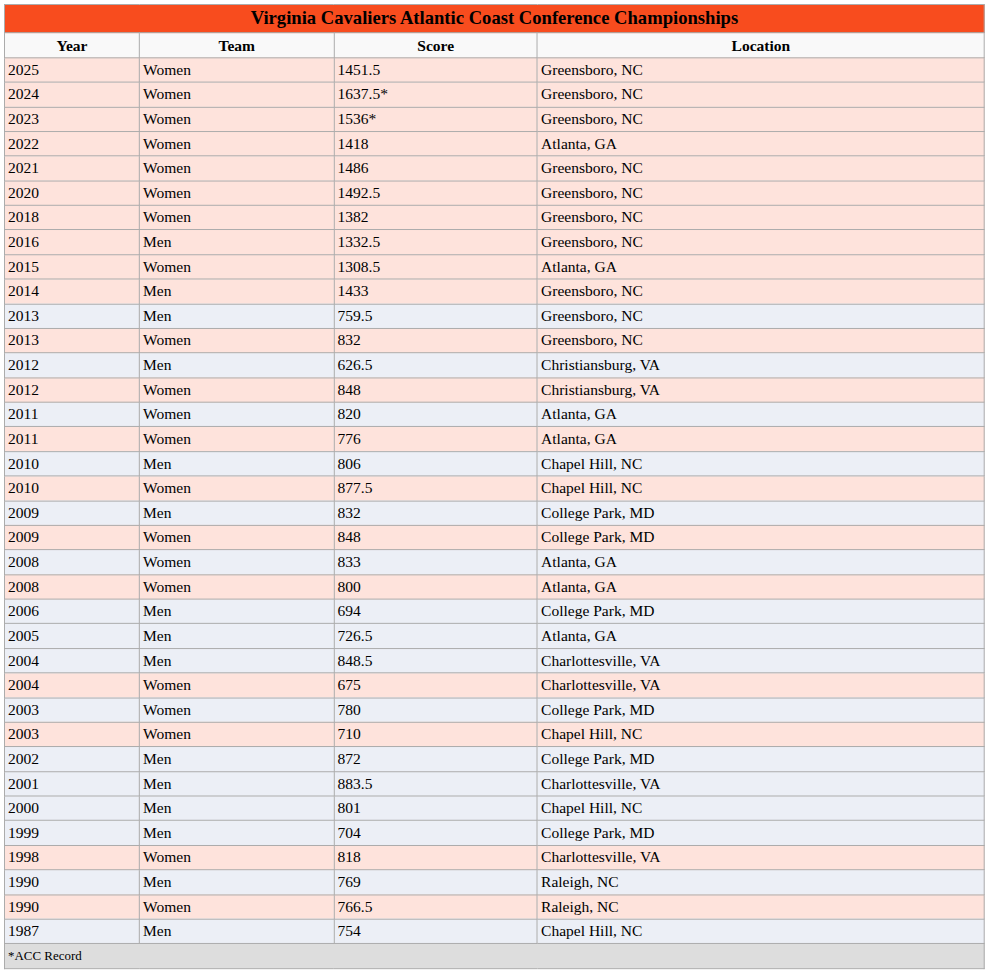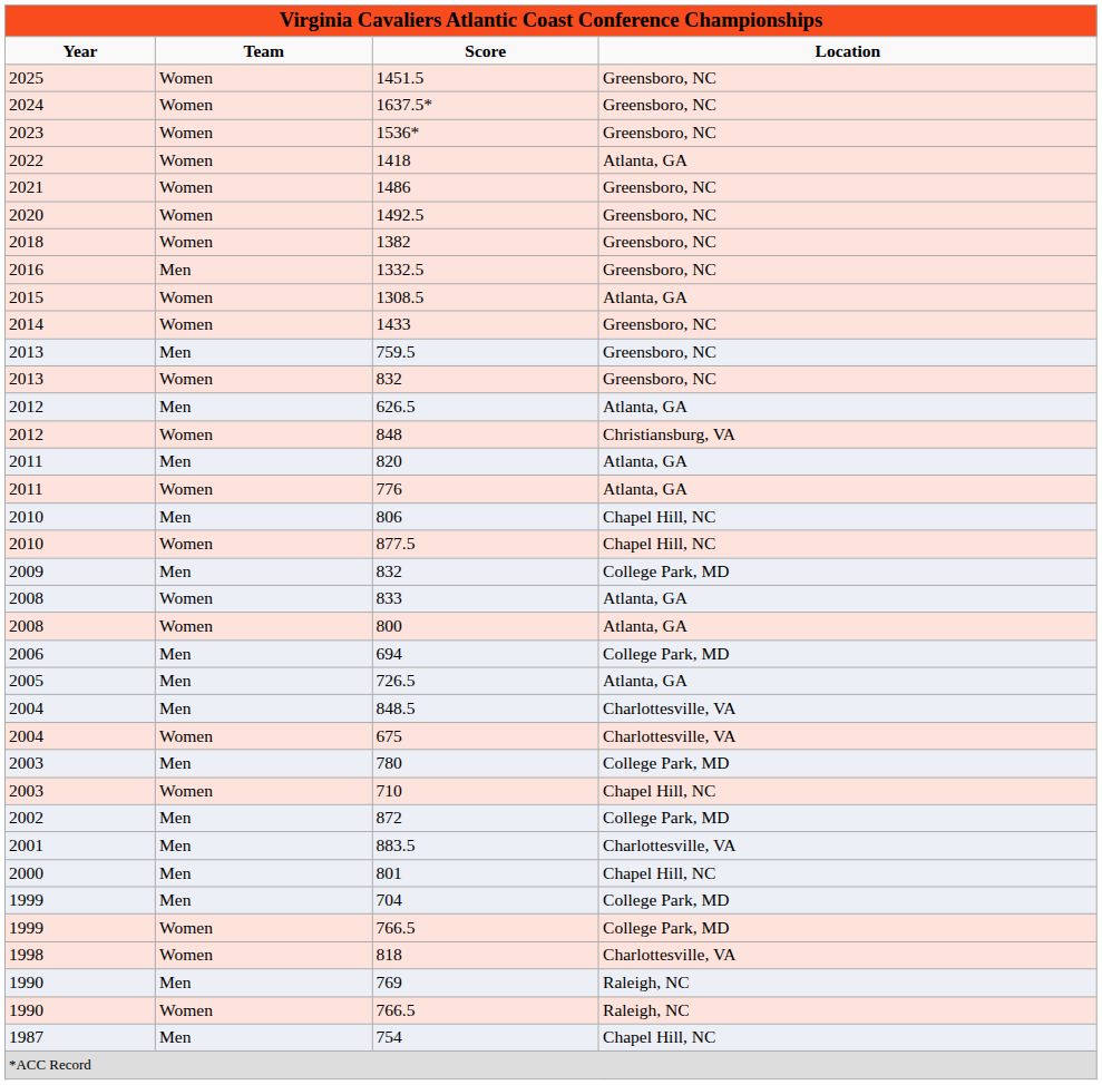1433 | column 2: Men -> Women
626.5 | column 4: Christiansburg, VA -> Atlanta, GA
820 | column 2: Women -> Men
- row: 2009 | Women | 848 | College Park, MD
780 | column 2: Women -> Men
+ row: 1999 | Women | 766.5 | College Park, MD
